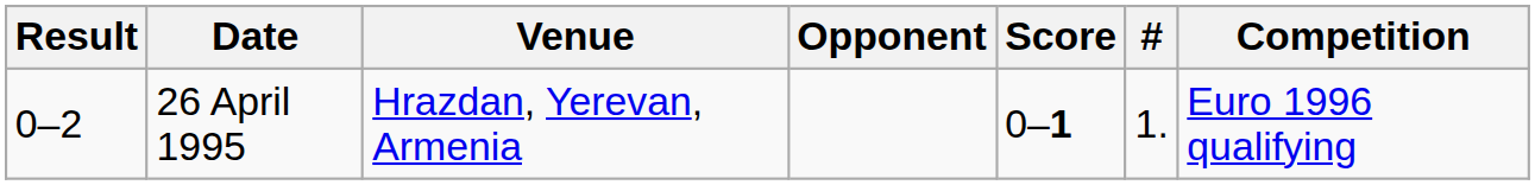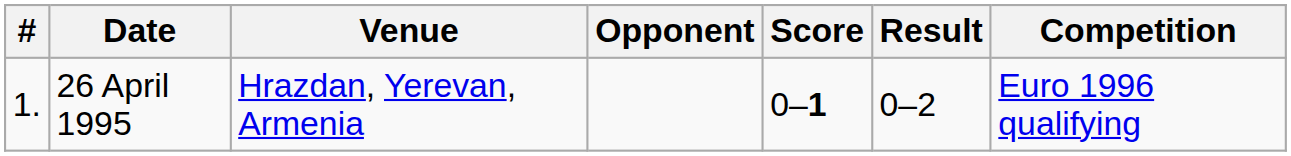columns swapped: # <-> Result
